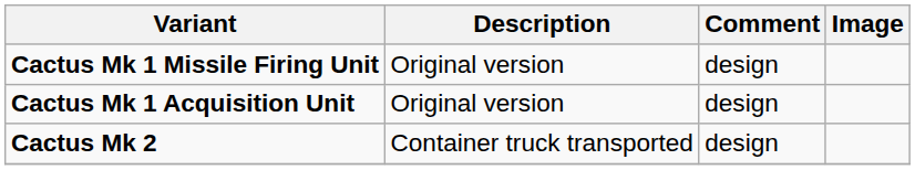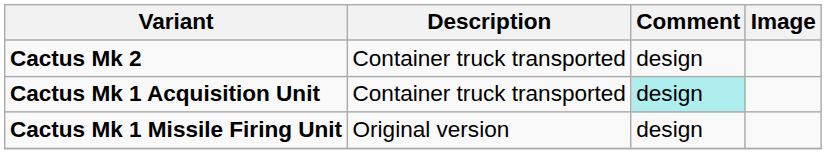rows swapped: Cactus Mk 1 Missile Firing Unit <-> Cactus Mk 2
Cactus Mk 1 Acquisition Unit | Description: Original version -> Container truck transported
Cactus Mk 1 Acquisition Unit | Comment: no background -> paleturquoise background
